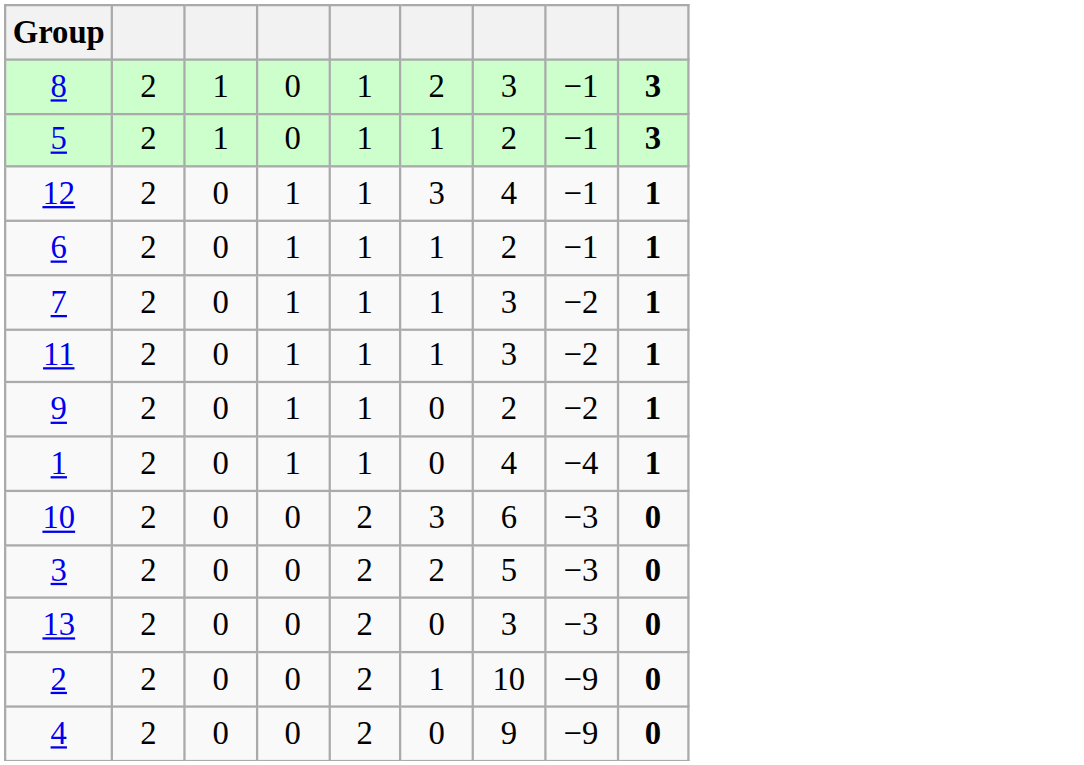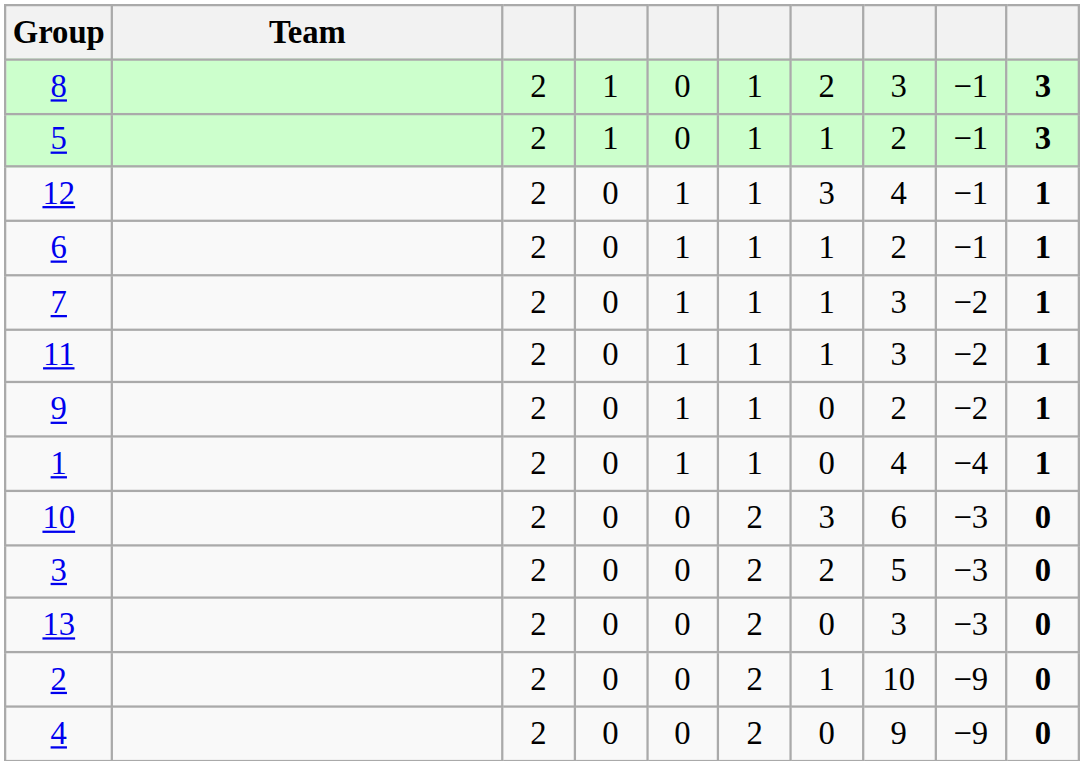+ column: Team
